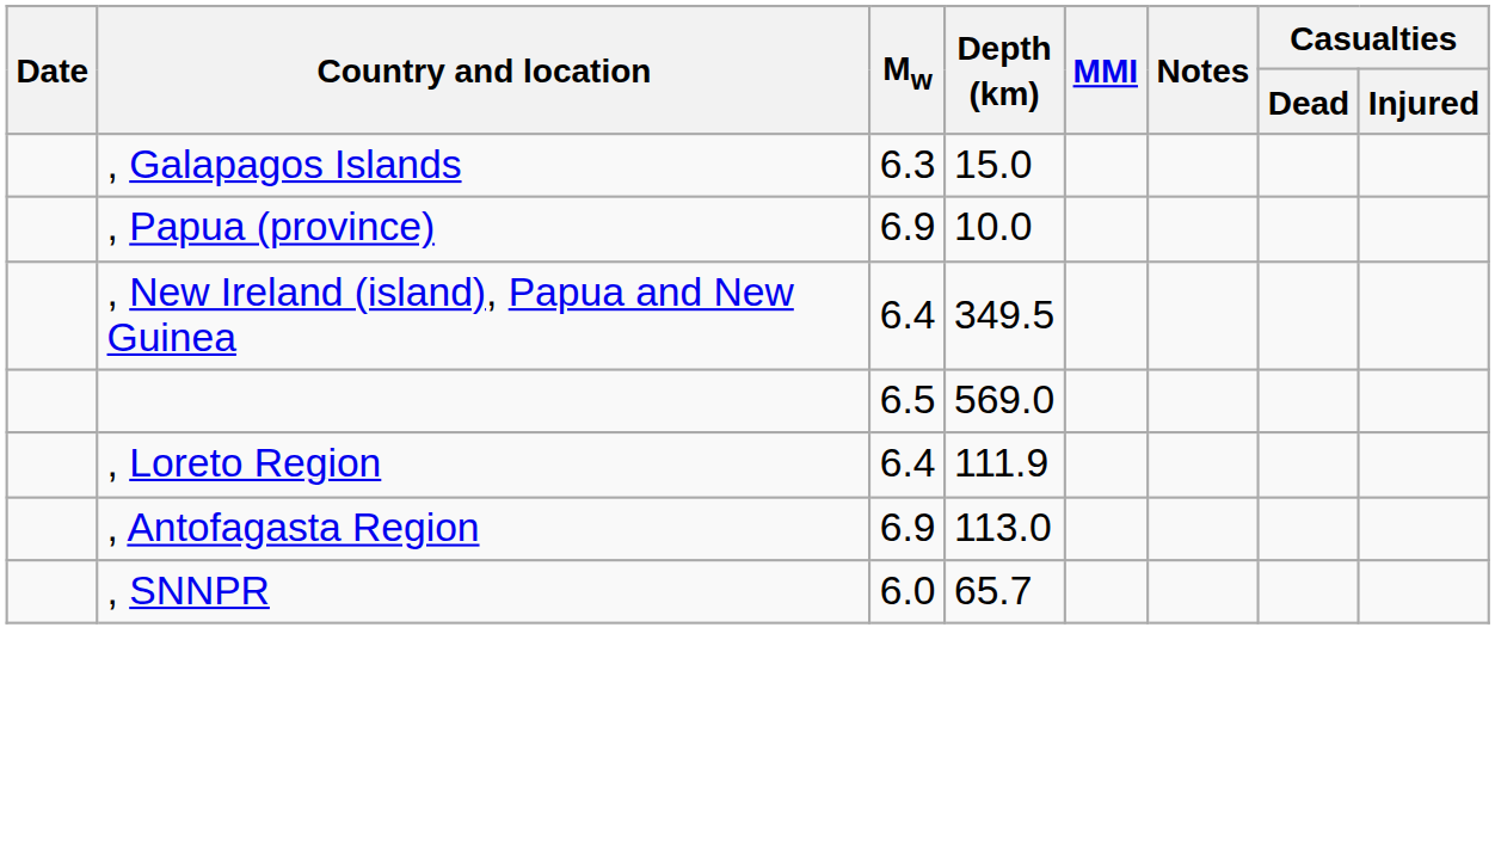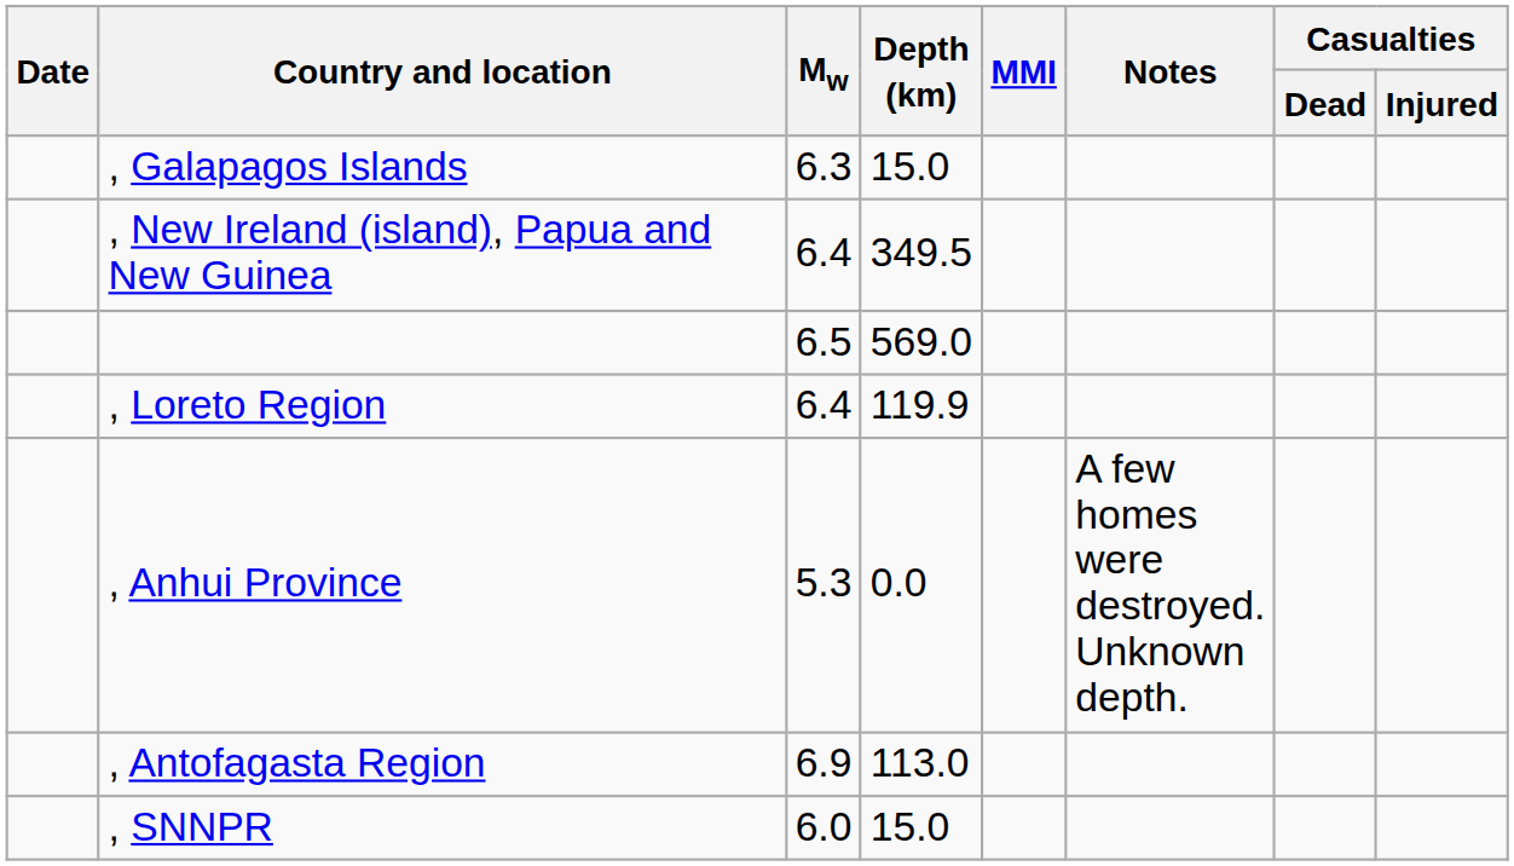- row: , Papua (province) | 6.9 | 10.0
, Loreto Region | Depth (km): 111.9 -> 119.9
+ row: , Anhui Province | 5.3 | 0.0 | A few homes were destroyed. Unknown depth.
, SNNPR | Depth (km): 65.7 -> 15.0
